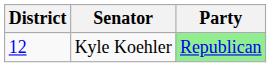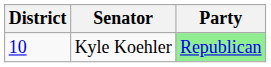Kyle Koehler | District: 12 -> 10
